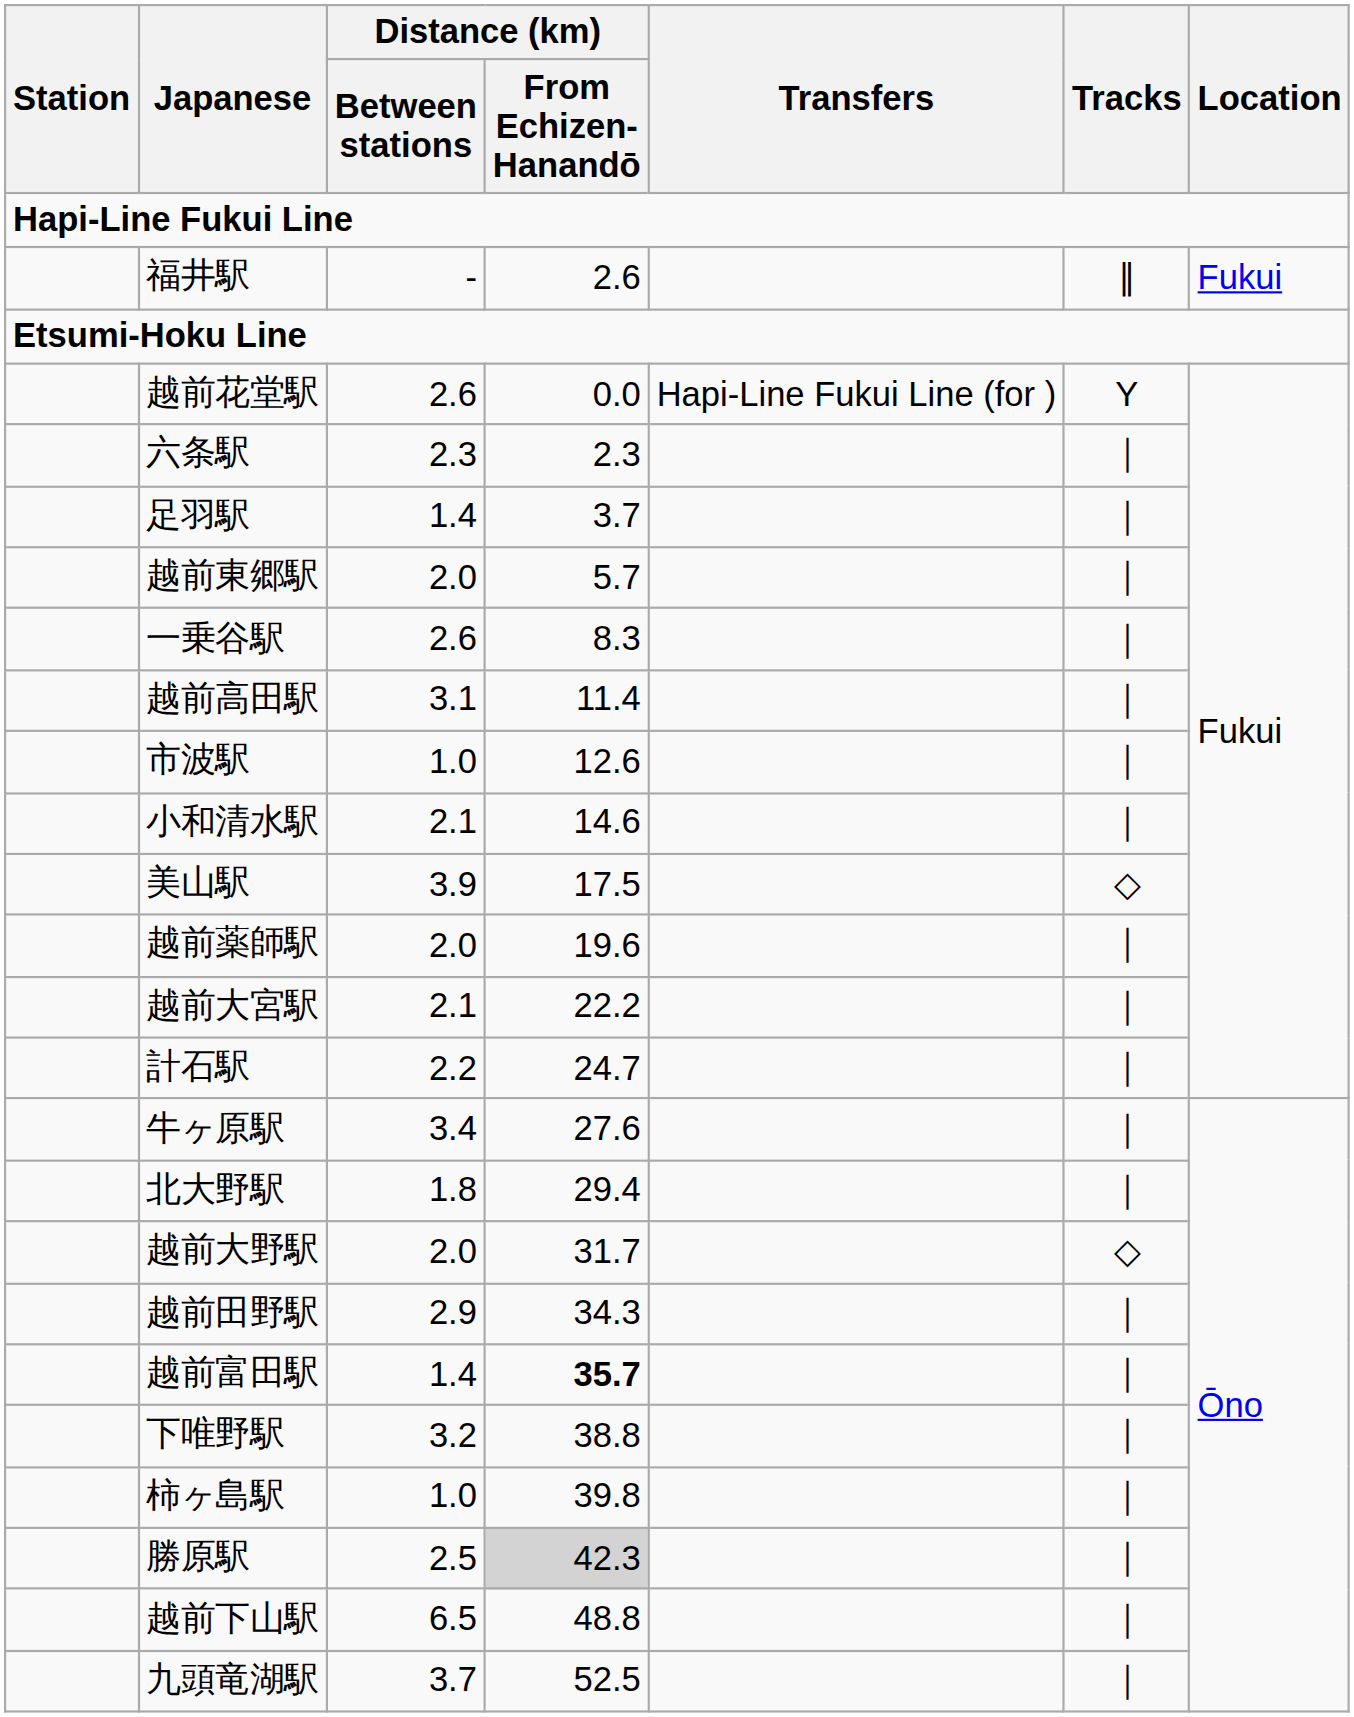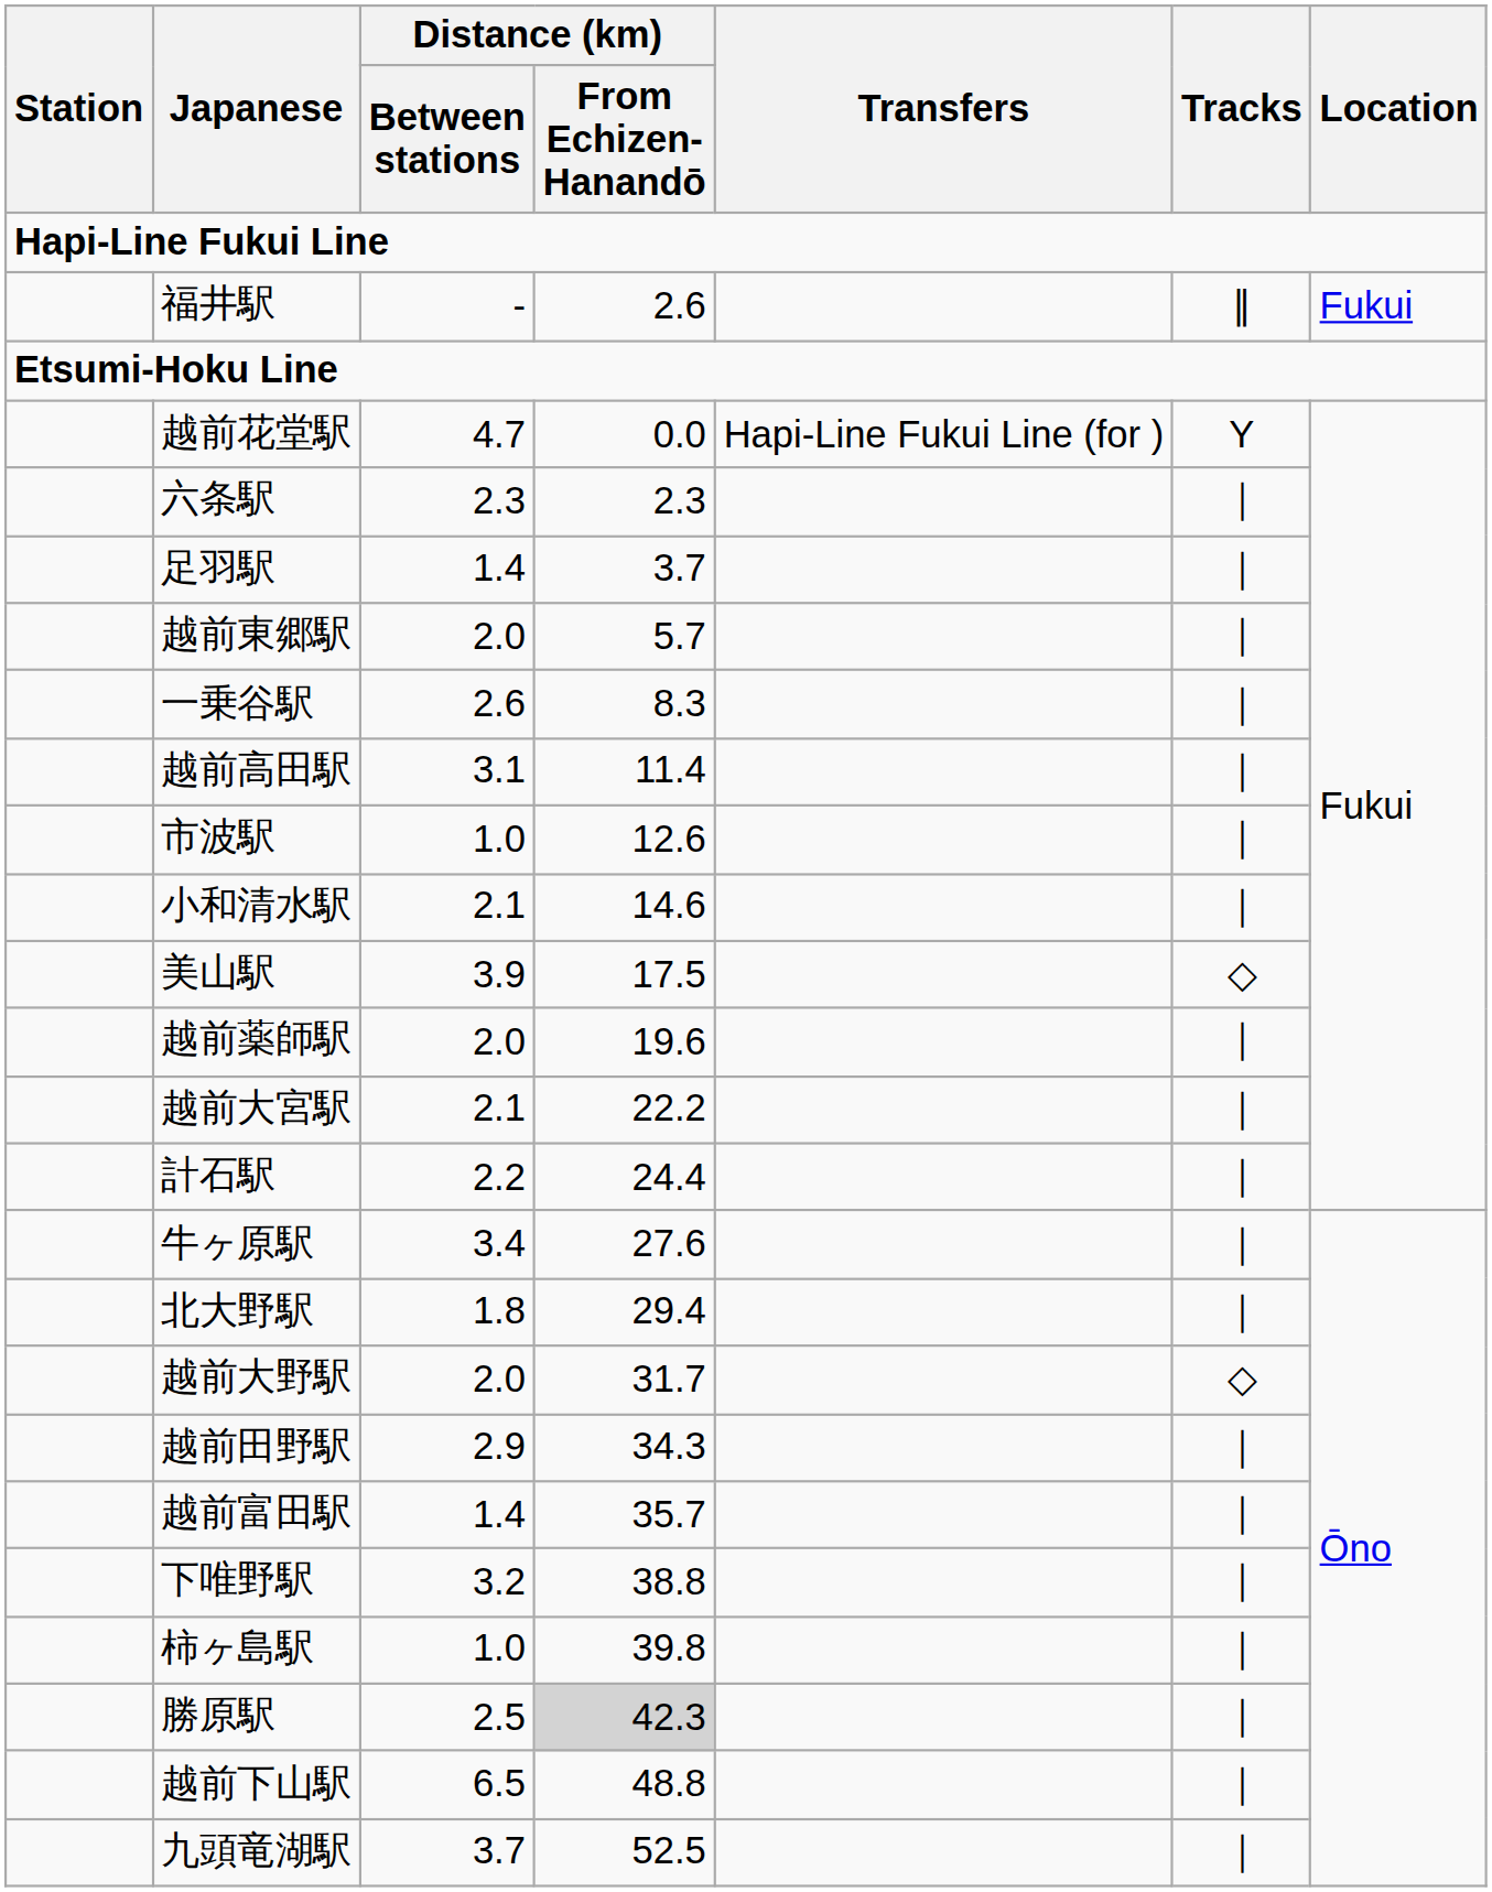越前花堂駅 | Distance (km) / Between stations: 2.6 -> 4.7
計石駅 | Distance (km) / From Echizen-Hanandō: 24.7 -> 24.4
越前富田駅 | Distance (km) / From Echizen-Hanandō: bold -> normal
